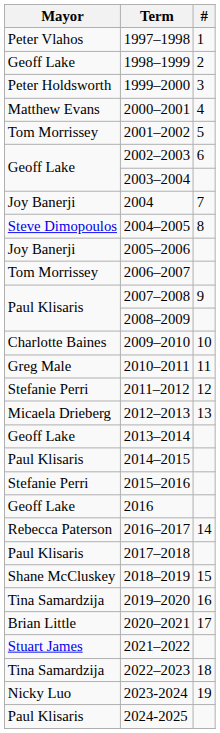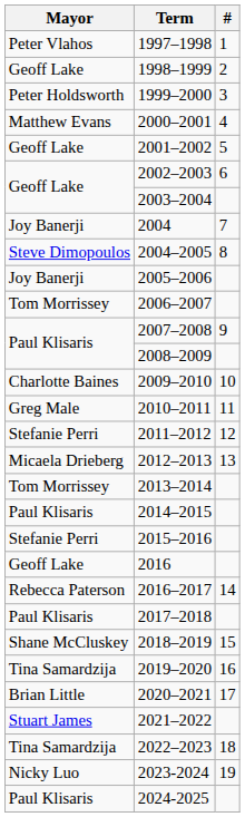2001–2002 | Mayor: Tom Morrissey -> Geoff Lake
2013–2014 | Mayor: Geoff Lake -> Tom Morrissey
